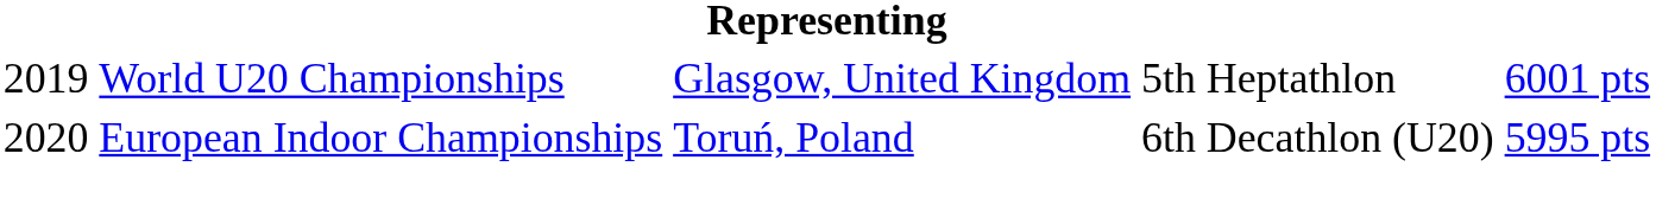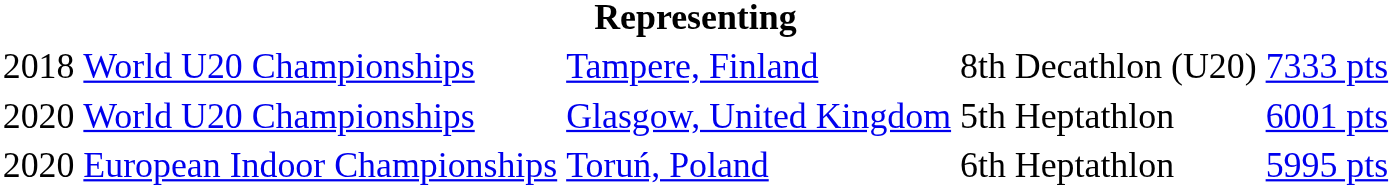+ row: 2018 | World U20 Championships | Tampere, Finland | 8th | Decathlon (U20) | 7333 pts
Glasgow, United Kingdom | column 1: 2019 -> 2020
Toruń, Poland | column 5: Decathlon (U20) -> Heptathlon
